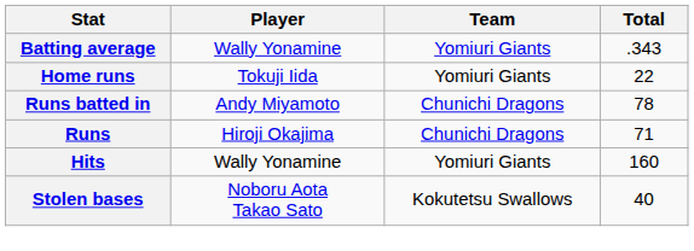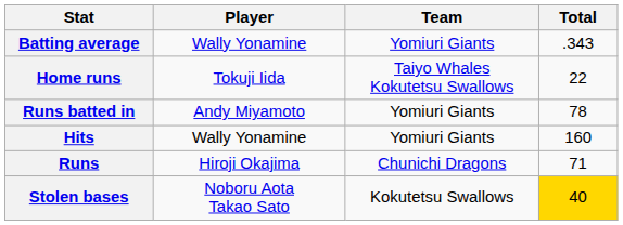Home runs | Team: Yomiuri Giants -> Taiyo Whales Kokutetsu Swallows
Runs batted in | Team: Chunichi Dragons -> Yomiuri Giants
rows swapped: Runs <-> Hits
Stolen bases | Total: no background -> gold background
